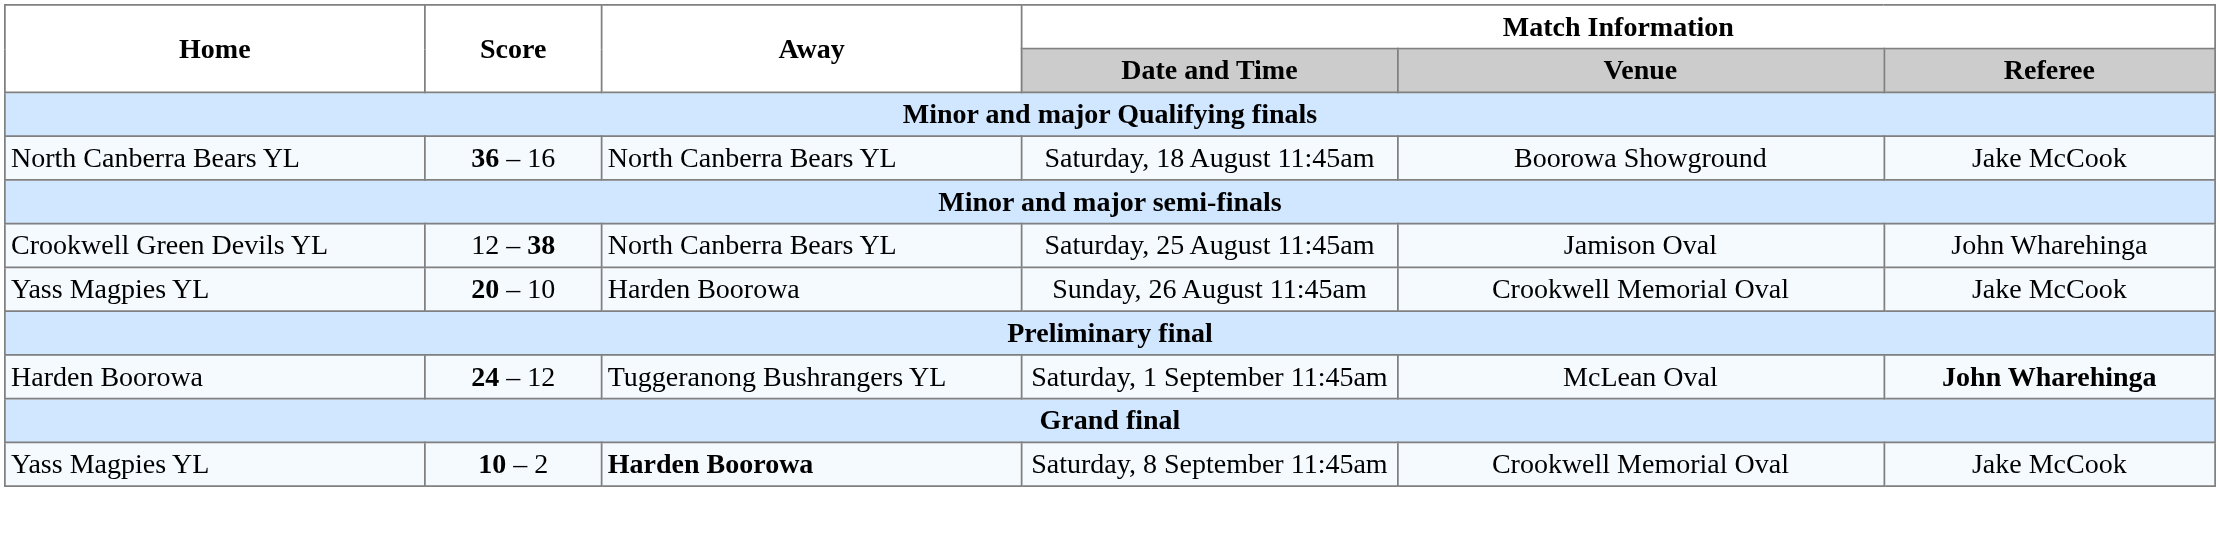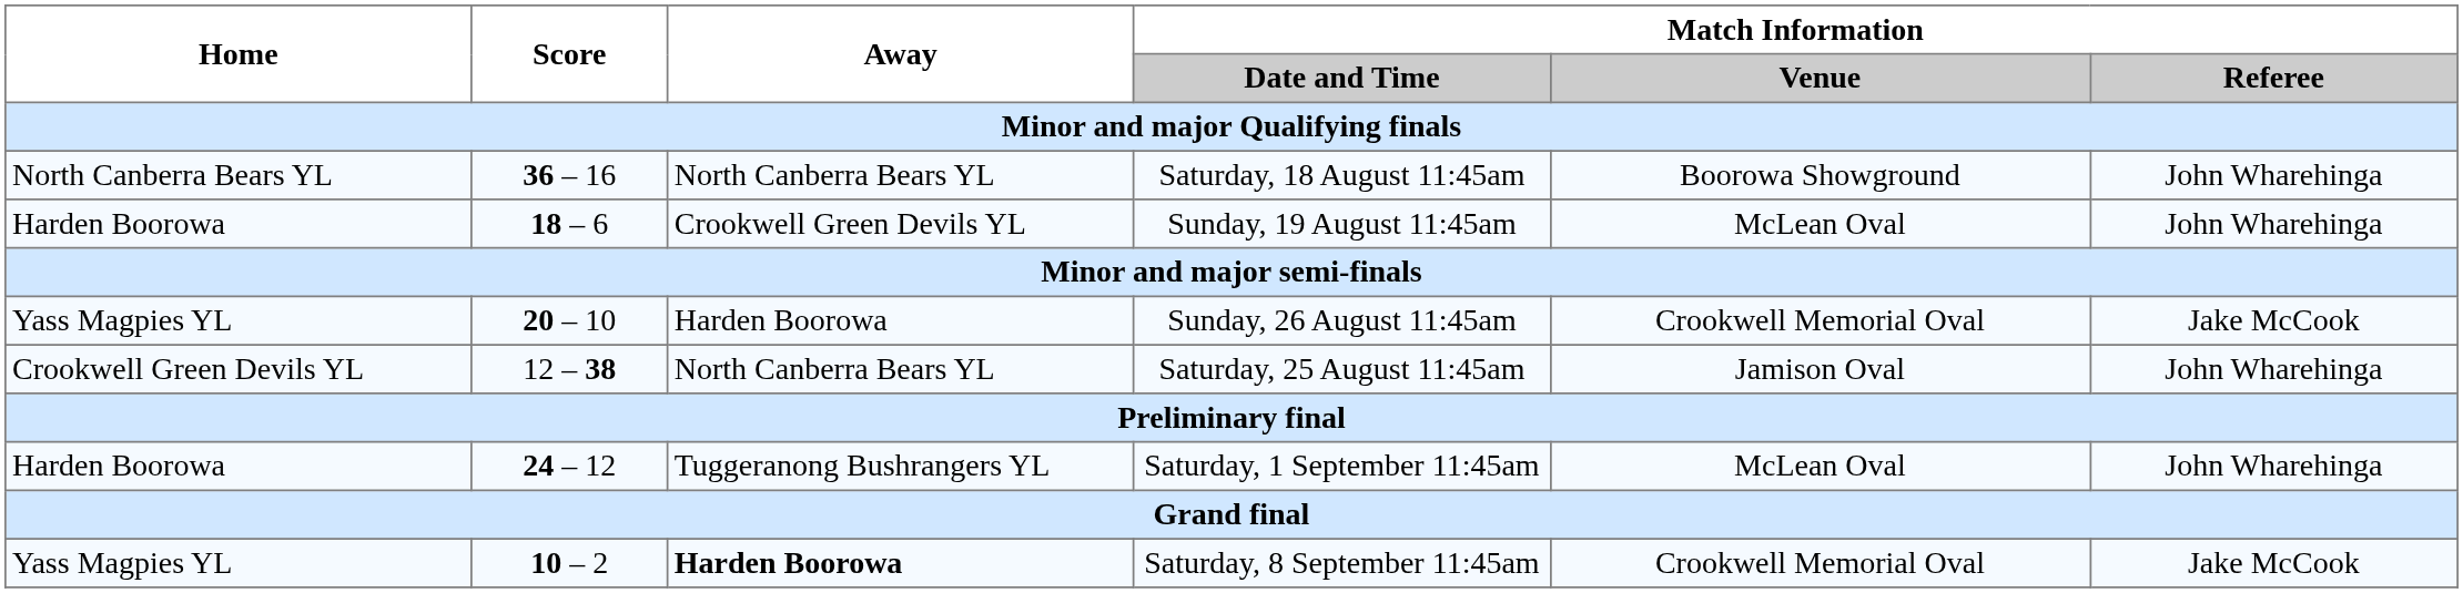Saturday, 18 August 11:45am | Match Information / Referee: Jake McCook -> John Wharehinga
+ row: Harden Boorowa | 18 – 6 | Crookwell Green Devils YL | Sunday, 19 August 11:45am | McLean Oval | John Wharehinga
rows swapped: Saturday, 25 August 11:45am <-> Sunday, 26 August 11:45am
Saturday, 1 September 11:45am | Match Information / Referee: bold -> normal
